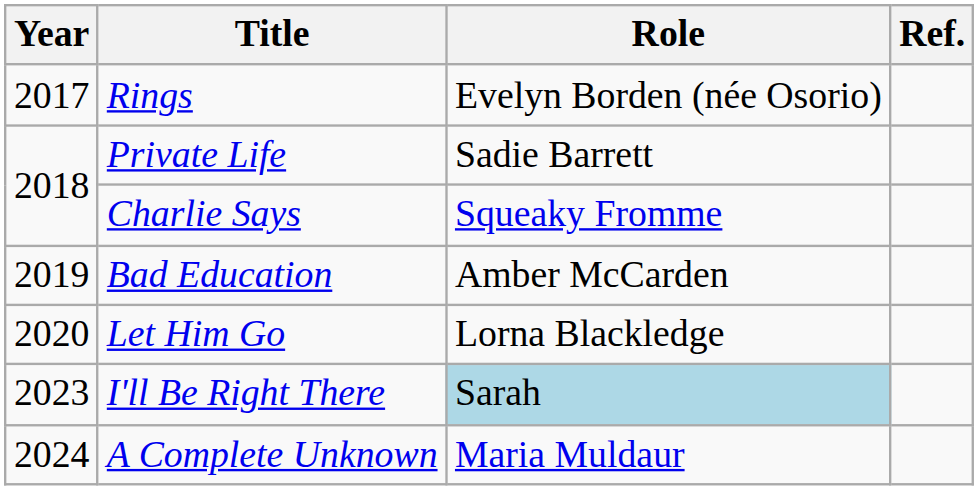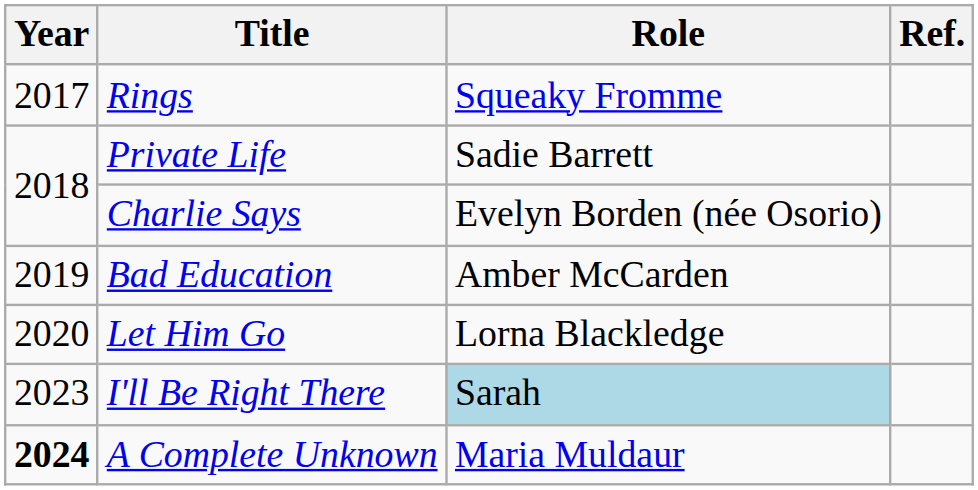Rings | Role: Evelyn Borden (née Osorio) -> Squeaky Fromme
Charlie Says | Role: Squeaky Fromme -> Evelyn Borden (née Osorio)
A Complete Unknown | Year: normal -> bold
